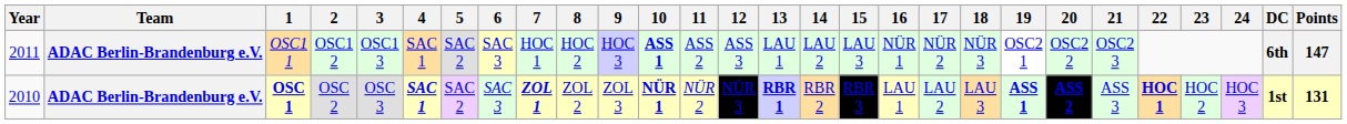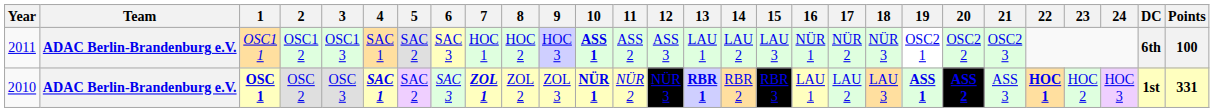OSC1 1 | Points: 147 -> 100
OSC 1 | Points: 131 -> 331
